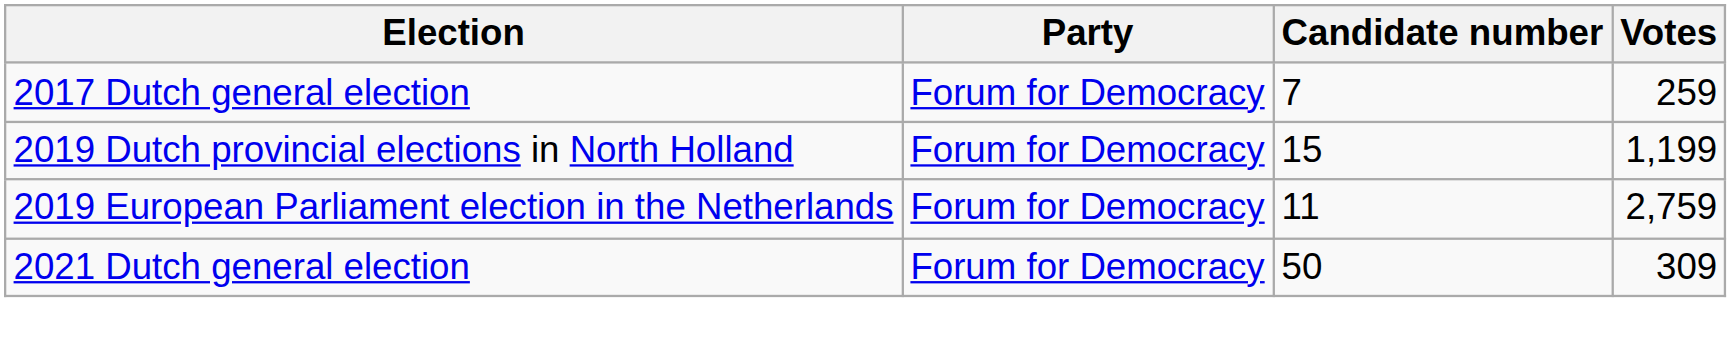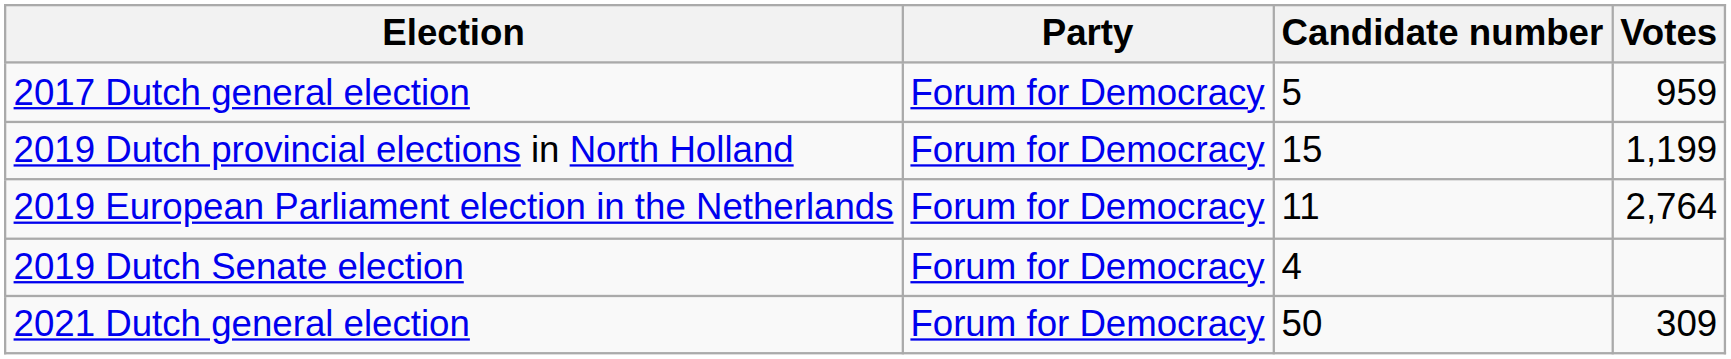2017 Dutch general election | Candidate number: 7 -> 5
2017 Dutch general election | Votes: 259 -> 959
2019 European Parliament election in the Netherlands | Votes: 2,759 -> 2,764
+ row: 2019 Dutch Senate election | Forum for Democracy | 4
